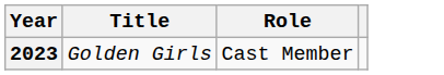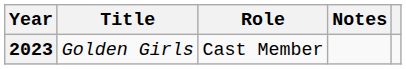+ column: Notes
